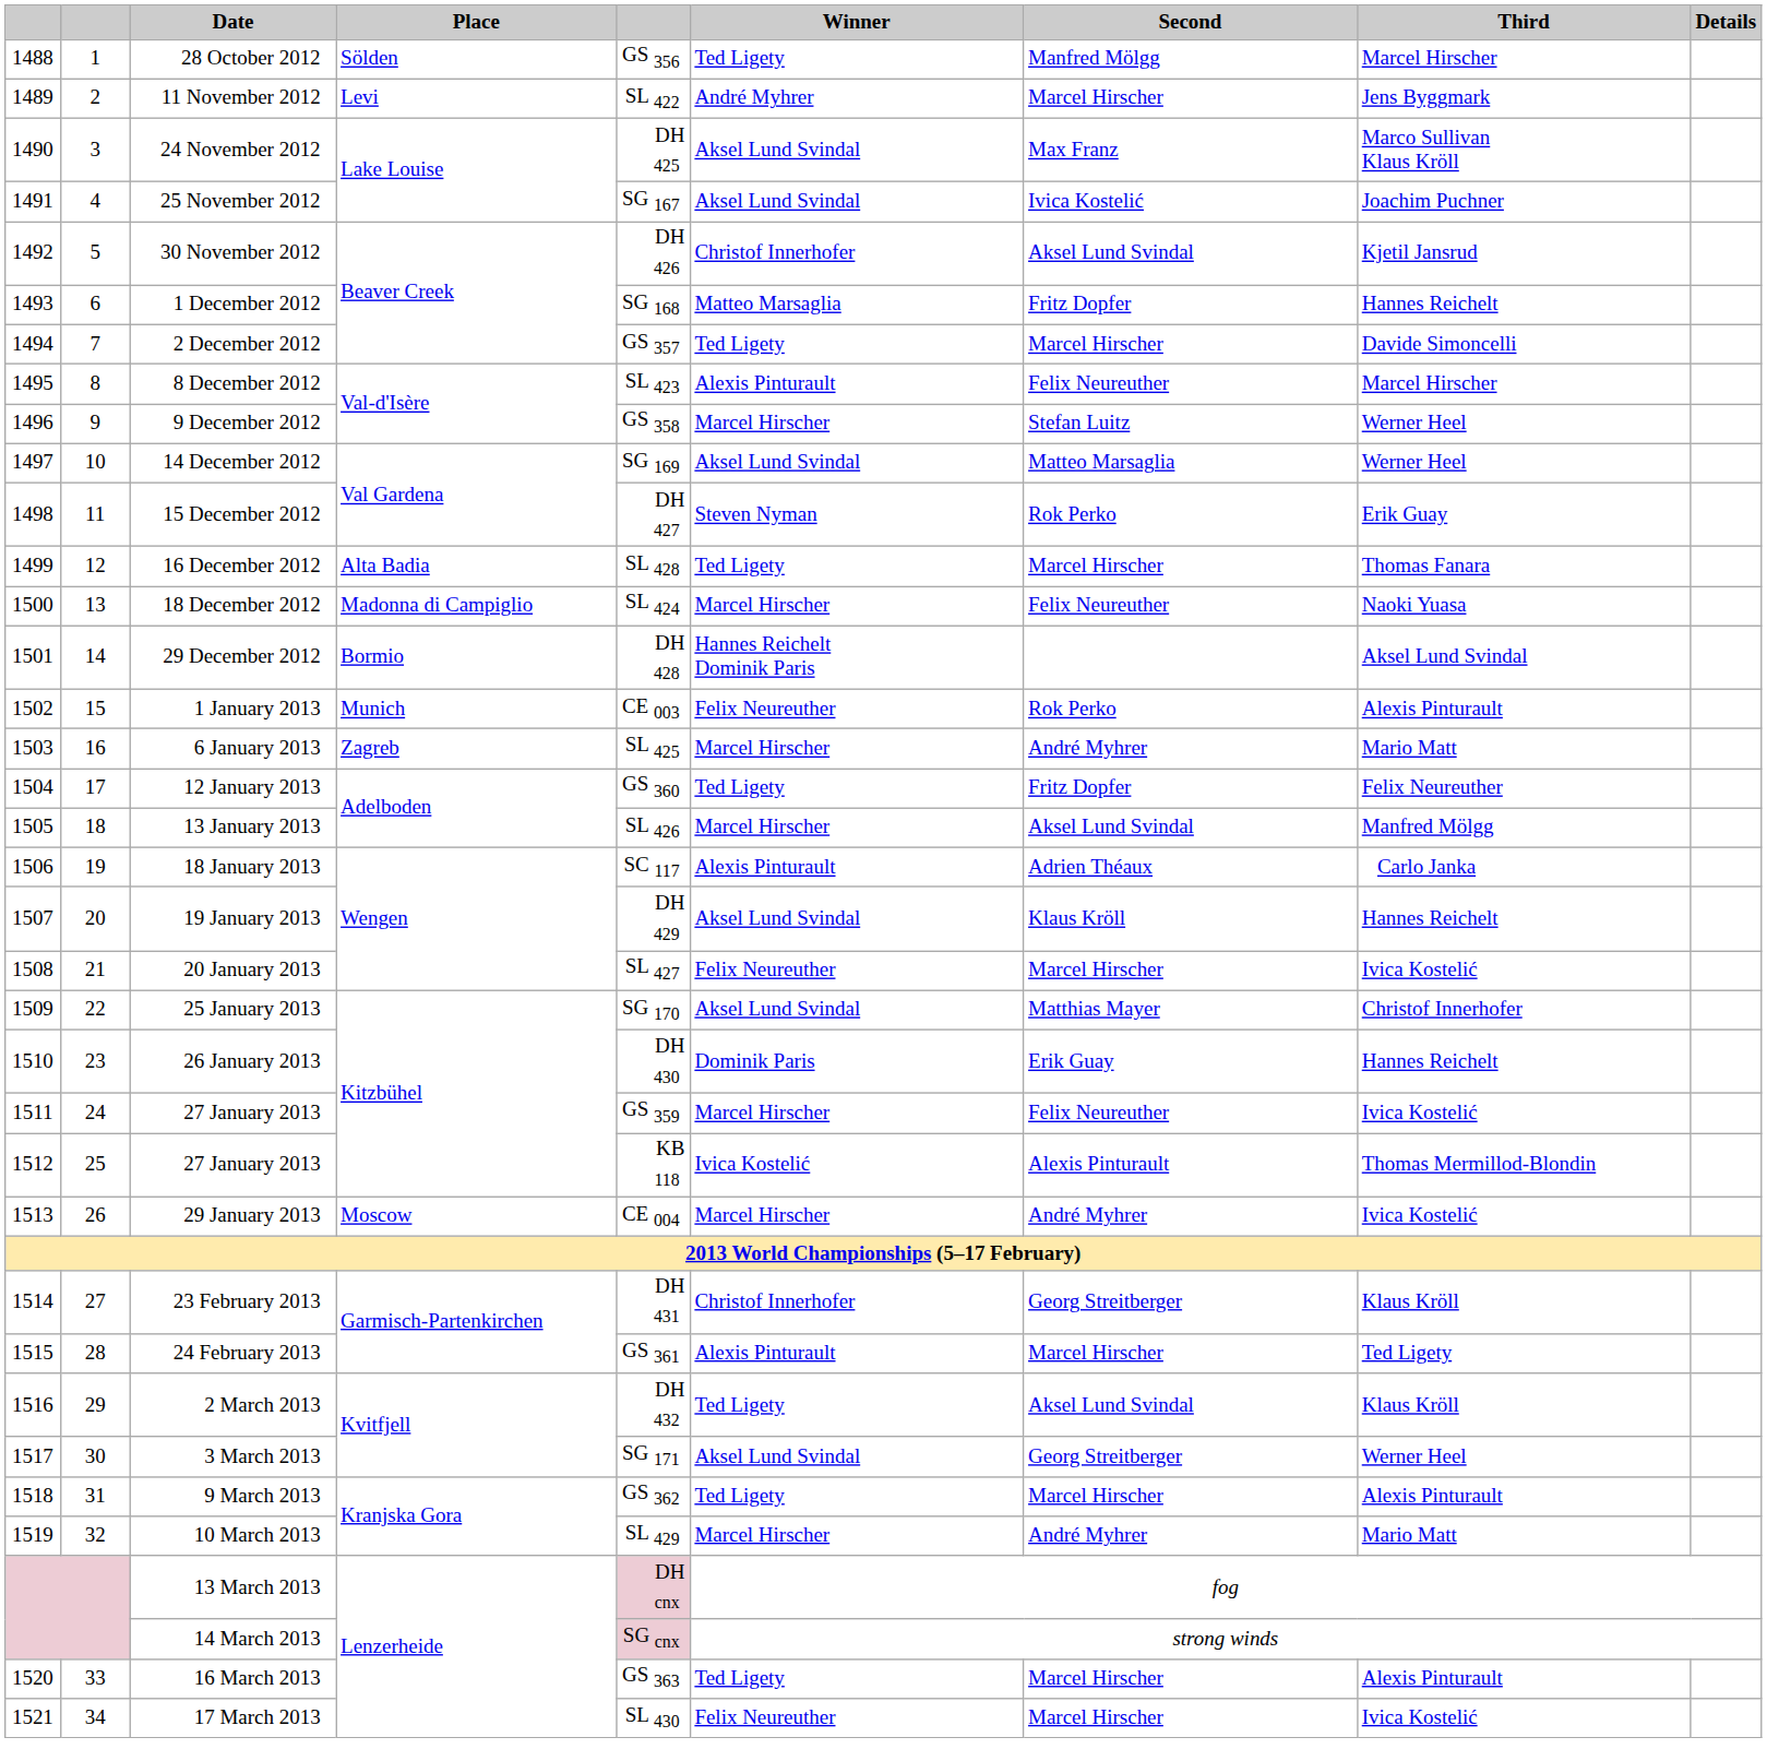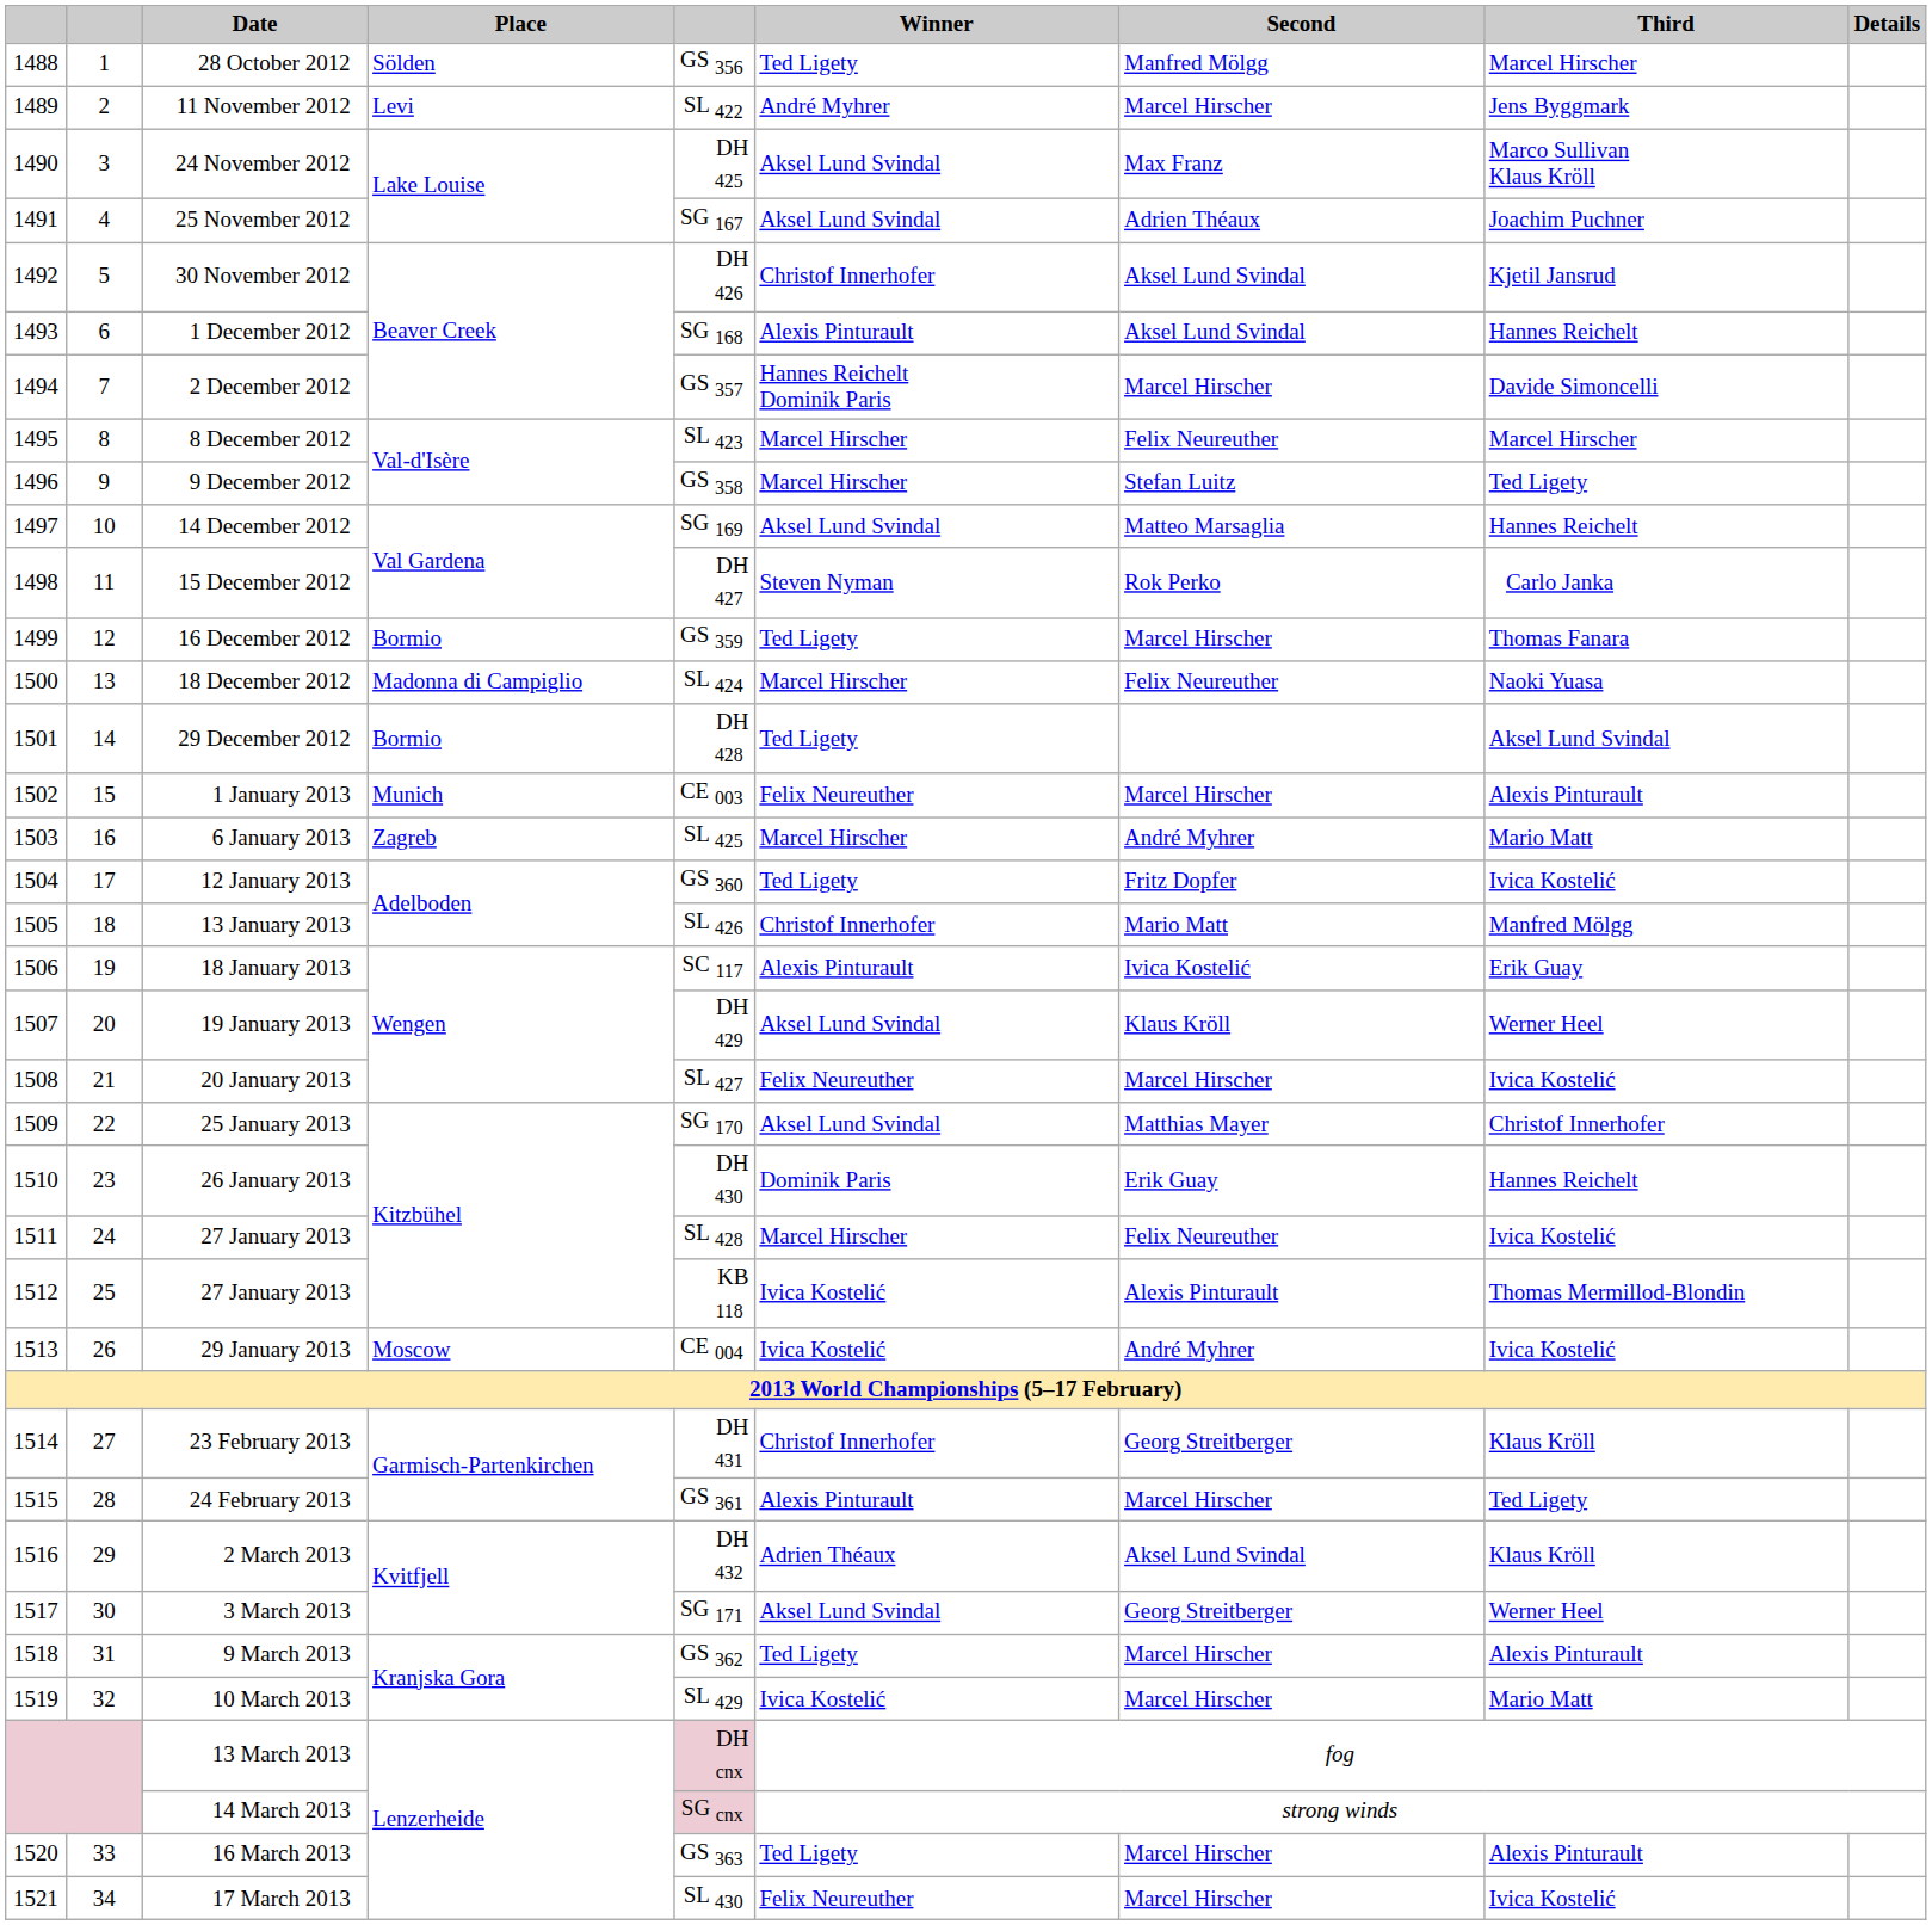25 November 2012 | Second: Ivica Kostelić -> Adrien Théaux
1 December 2012 | Winner: Matteo Marsaglia -> Alexis Pinturault
1 December 2012 | Second: Fritz Dopfer -> Aksel Lund Svindal
2 December 2012 | Winner: Ted Ligety -> Hannes Reichelt Dominik Paris
8 December 2012 | Winner: Alexis Pinturault -> Marcel Hirscher
9 December 2012 | Third: Werner Heel -> Ted Ligety
14 December 2012 | Third: Werner Heel -> Hannes Reichelt
15 December 2012 | Third: Erik Guay -> Carlo Janka
16 December 2012 | Place: Alta Badia -> Bormio
16 December 2012 | column 5: SL 428 -> GS 359
29 December 2012 | Winner: Hannes Reichelt Dominik Paris -> Ted Ligety
1 January 2013 | Second: Rok Perko -> Marcel Hirscher
12 January 2013 | Third: Felix Neureuther -> Ivica Kostelić
13 January 2013 | Winner: Marcel Hirscher -> Christof Innerhofer
13 January 2013 | Second: Aksel Lund Svindal -> Mario Matt
18 January 2013 | Second: Adrien Théaux -> Ivica Kostelić
18 January 2013 | Third: Carlo Janka -> Erik Guay
19 January 2013 | Third: Hannes Reichelt -> Werner Heel
1511 / 27 January 2013 | column 5: GS 359 -> SL 428
29 January 2013 | Winner: Marcel Hirscher -> Ivica Kostelić
2 March 2013 | Winner: Ted Ligety -> Adrien Théaux
10 March 2013 | Winner: Marcel Hirscher -> Ivica Kostelić
10 March 2013 | Second: André Myhrer -> Marcel Hirscher
